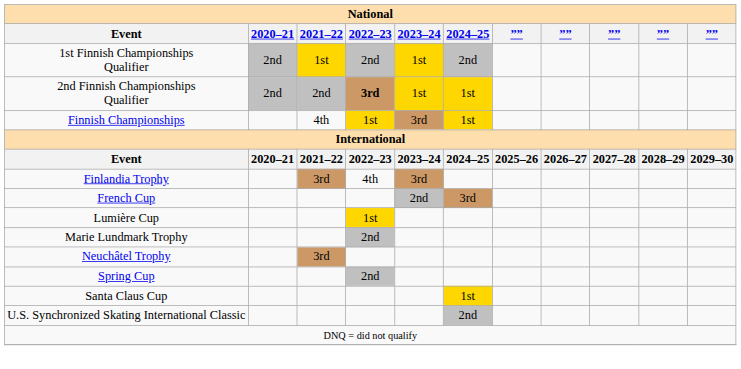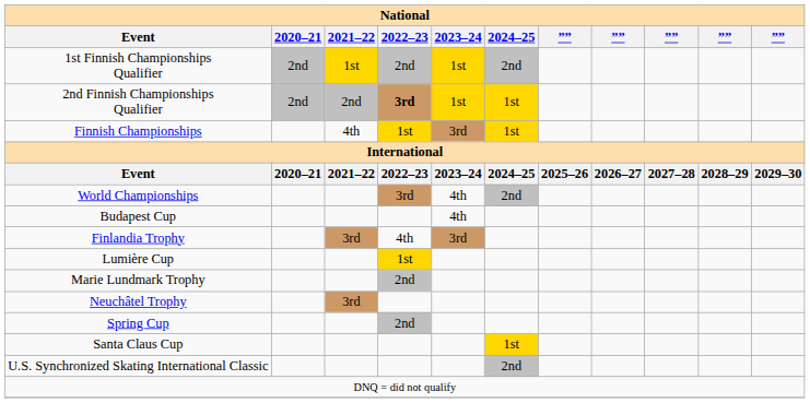+ row: World Championships | 3rd | 4th | 2nd
+ row: Budapest Cup | 4th
- row: French Cup | 2nd | 3rd
